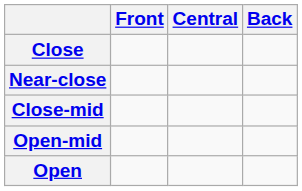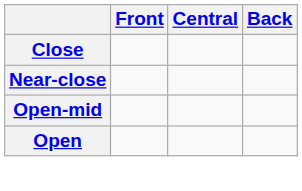- row: Close-mid
